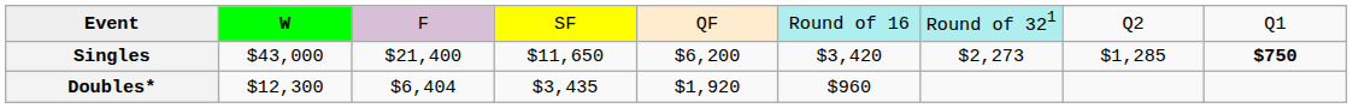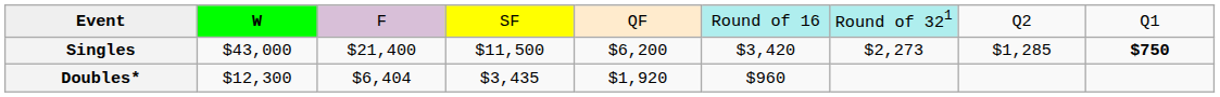Singles | column 4: $11,650 -> $11,500
